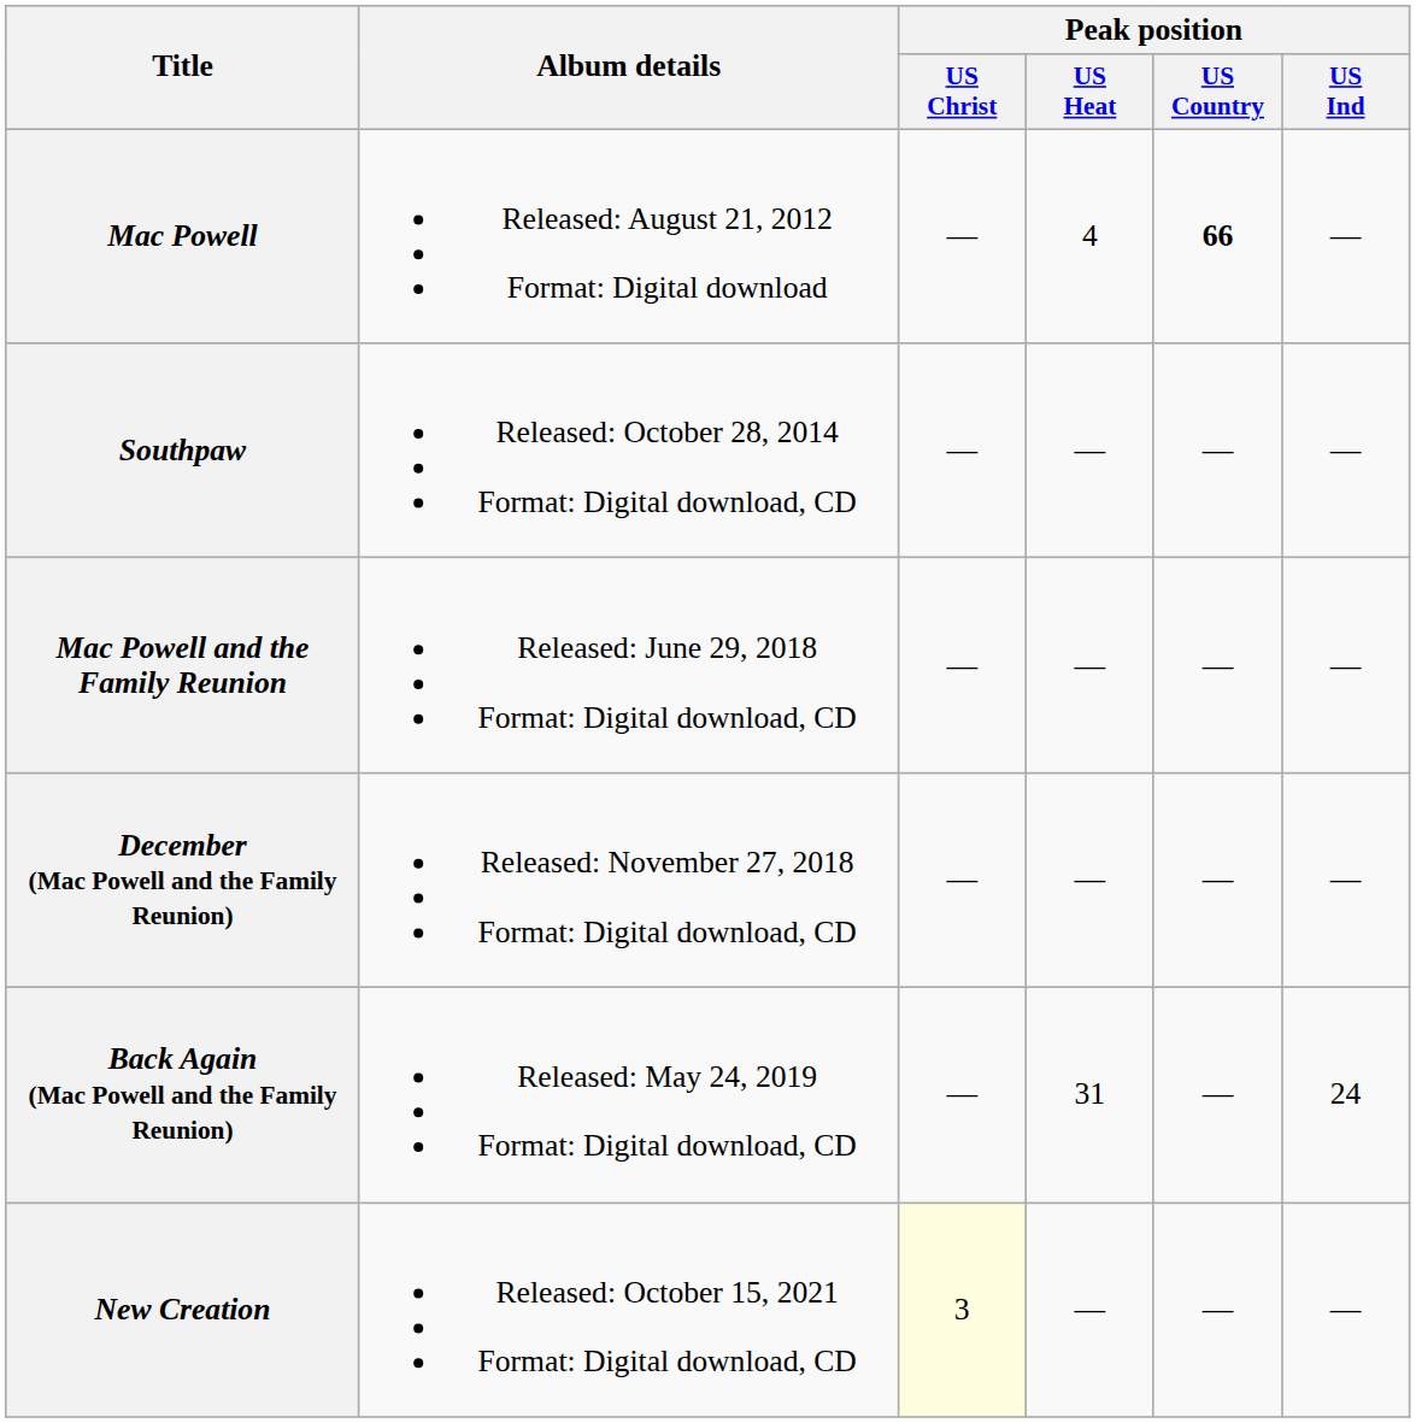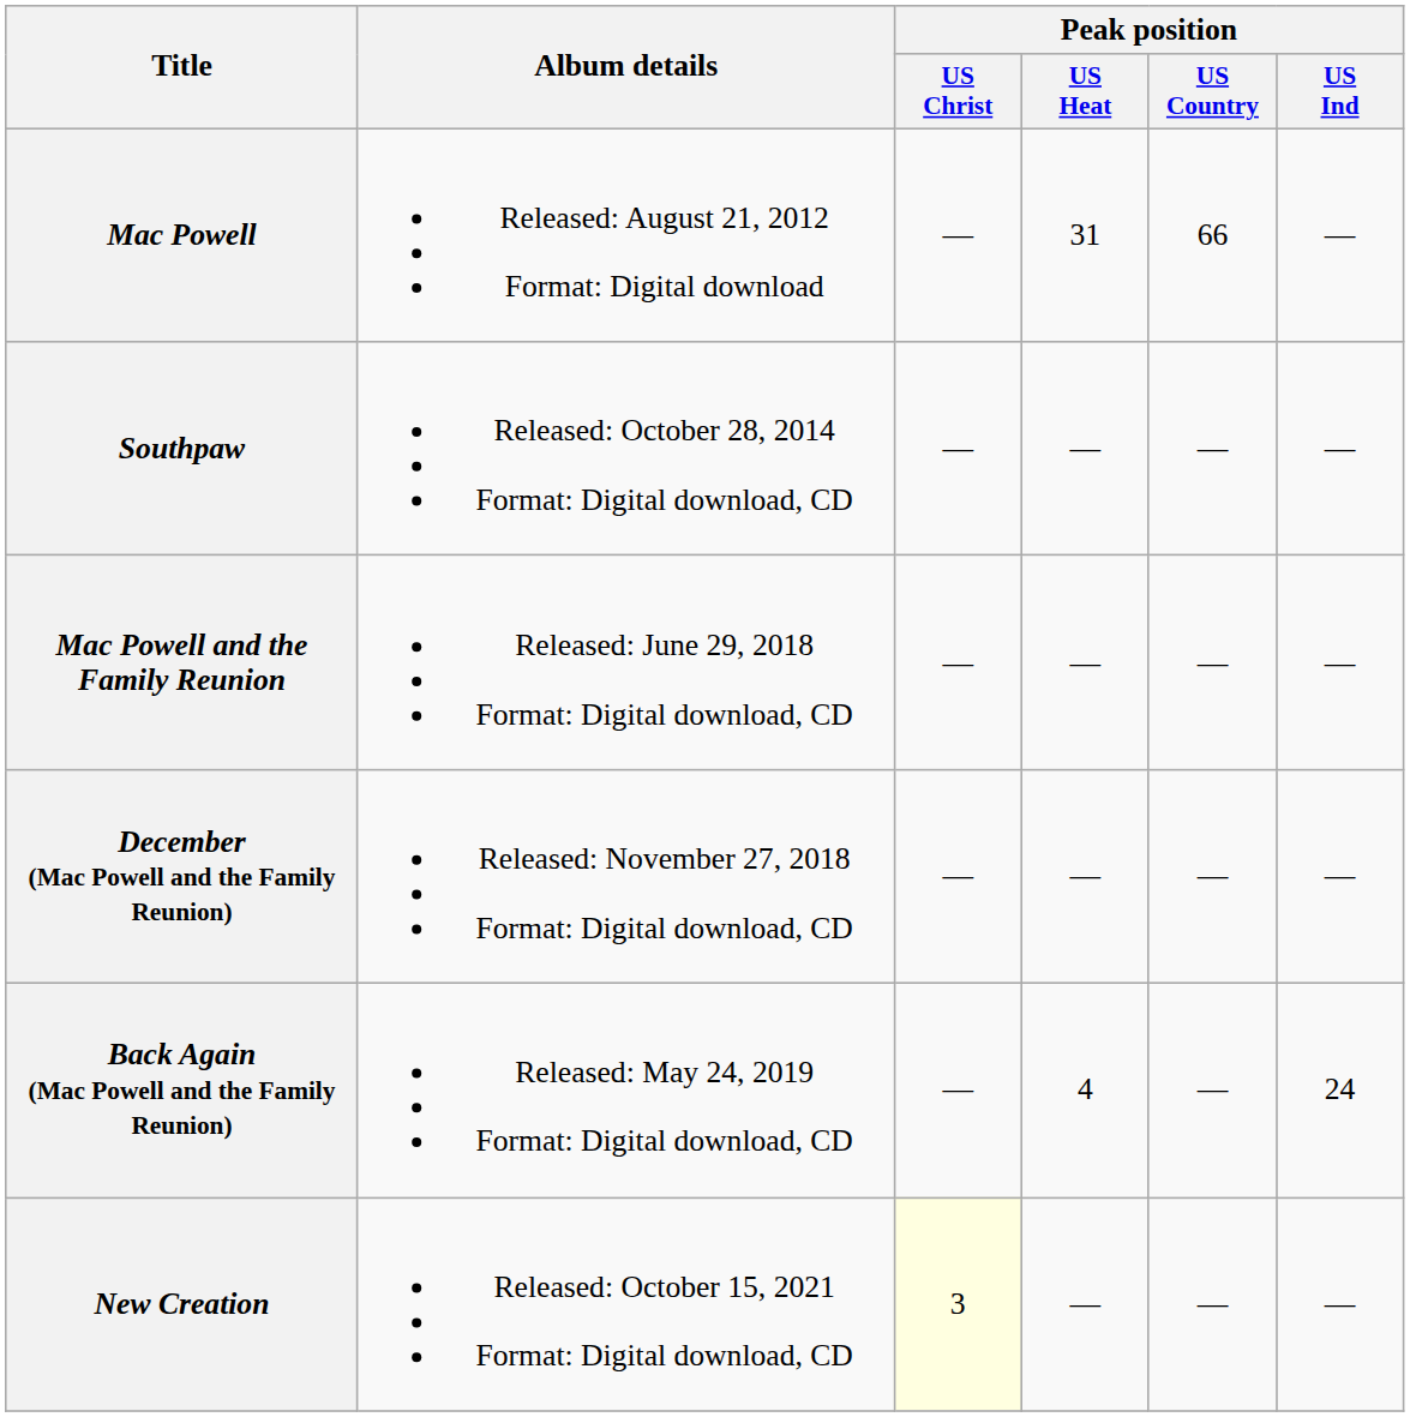Mac Powell | Peak position / US Heat: 4 -> 31
Mac Powell | Peak position / US Country: bold -> normal
Back Again (Mac Powell and the Family Reunion) | Peak position / US Heat: 31 -> 4
